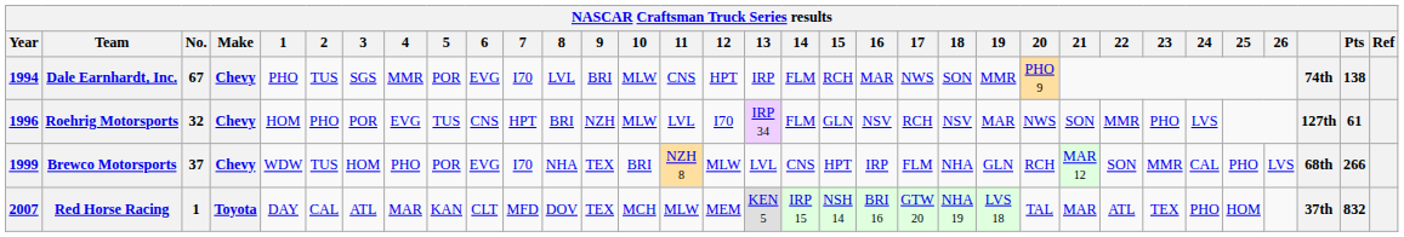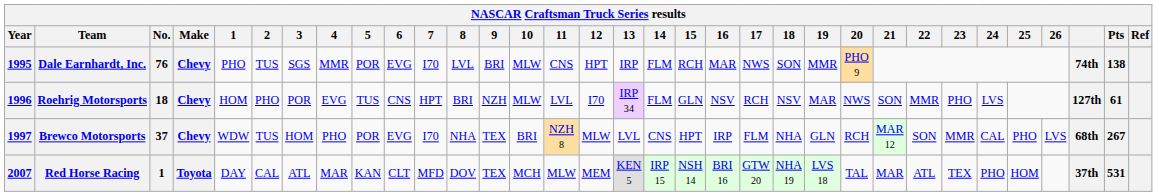Dale Earnhardt, Inc. | Year: 1994 -> 1995
Dale Earnhardt, Inc. | No.: 67 -> 76
Roehrig Motorsports | No.: 32 -> 18
Brewco Motorsports | Year: 1999 -> 1997
Brewco Motorsports | Pts: 266 -> 267
Red Horse Racing | Pts: 832 -> 531
